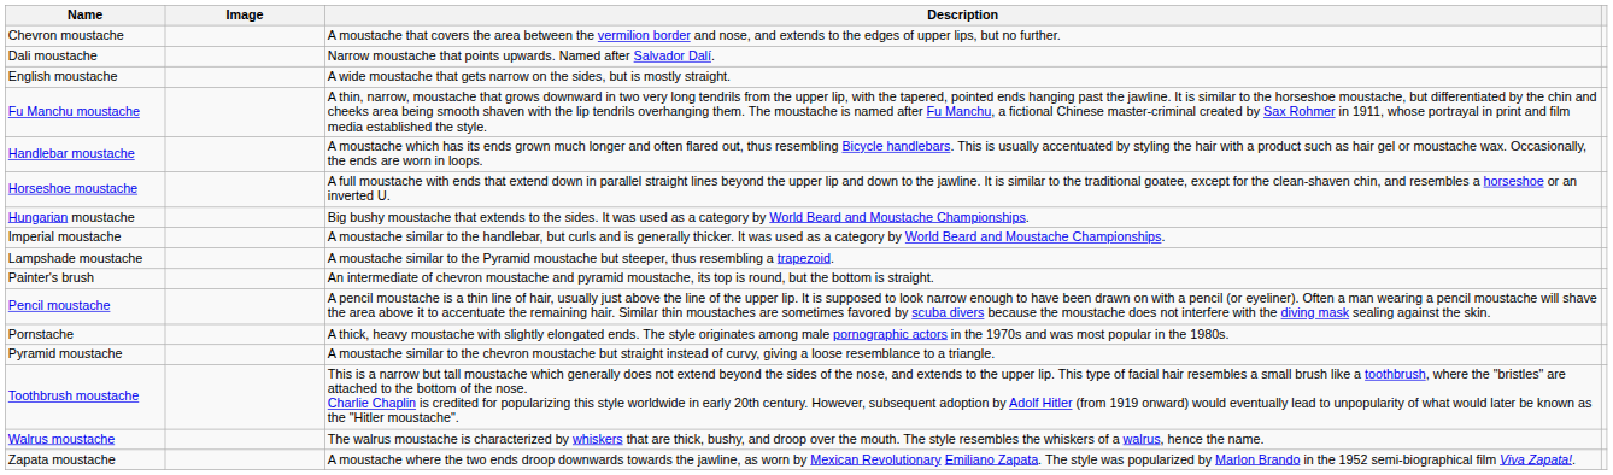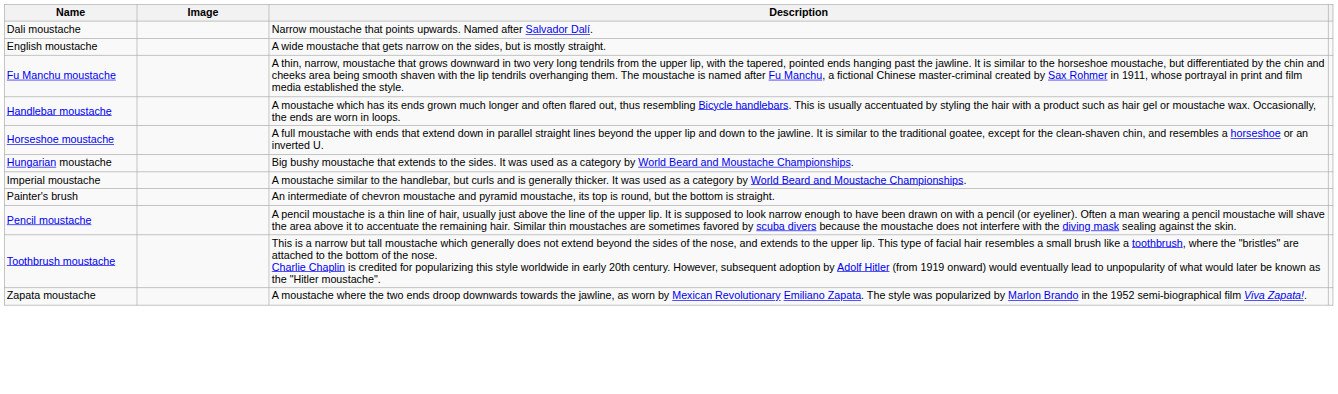- row: Chevron moustache | A moustache that covers the area between the vermilion border and nose, and extends to the edges of upper lips, but no further.
- row: Lampshade moustache | A moustache similar to the Pyramid moustache but steeper, thus resembling a trapezoid.
- row: Pornstache | A thick, heavy moustache with slightly elongated ends. The style originates among male pornographic actors in the 1970s and was most popular in the 1980s.
- row: Pyramid moustache | A moustache similar to the chevron moustache but straight instead of curvy, giving a loose resemblance to a triangle.
- row: Walrus moustache | The walrus moustache is characterized by whiskers that are thick, bushy, and droop over the mouth. The style resembles the whiskers of a walrus, hence the name.
